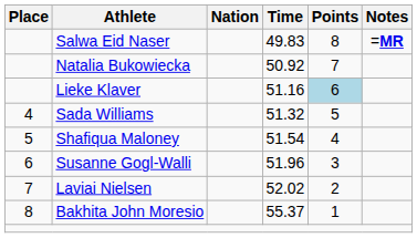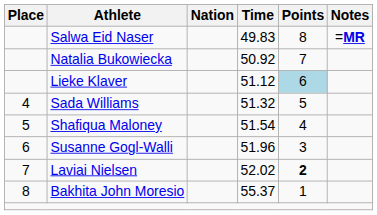Lieke Klaver | Time: 51.16 -> 51.12
Laviai Nielsen | Points: normal -> bold
